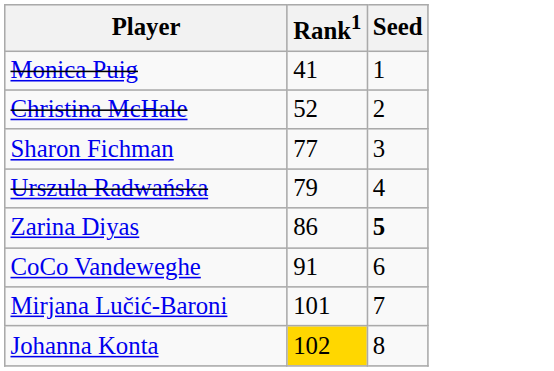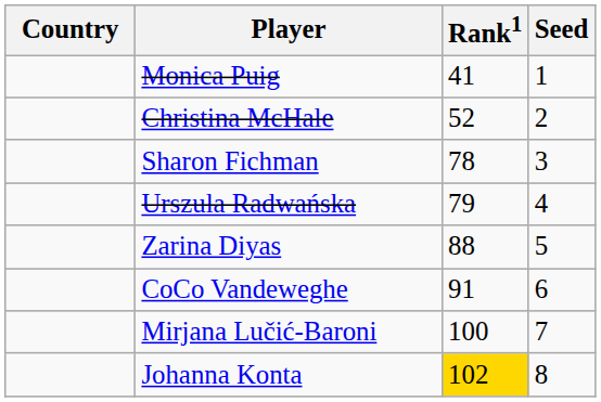+ column: Country
Sharon Fichman | Rank1: 77 -> 78
Zarina Diyas | Rank1: 86 -> 88
Zarina Diyas | Seed: bold -> normal
Mirjana Lučić-Baroni | Rank1: 101 -> 100
